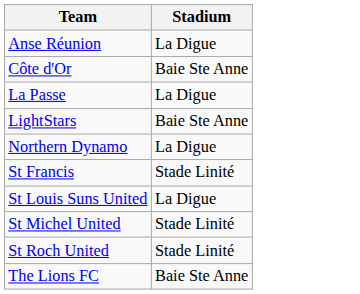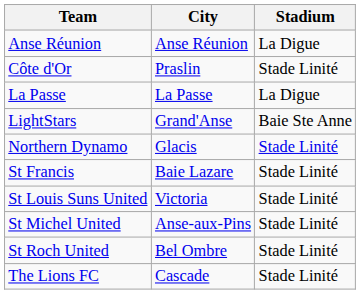+ column: City | Anse Réunion | Praslin | La Passe | Grand'Anse | Glacis | Baie Lazare | Victoria | Anse-aux-Pins | Bel Ombre | Cascade
Côte d'Or | Stadium: Baie Ste Anne -> Stade Linité
Northern Dynamo | Stadium: La Digue -> Stade Linité
St Louis Suns United | Stadium: La Digue -> Stade Linité
The Lions FC | Stadium: Baie Ste Anne -> Stade Linité
